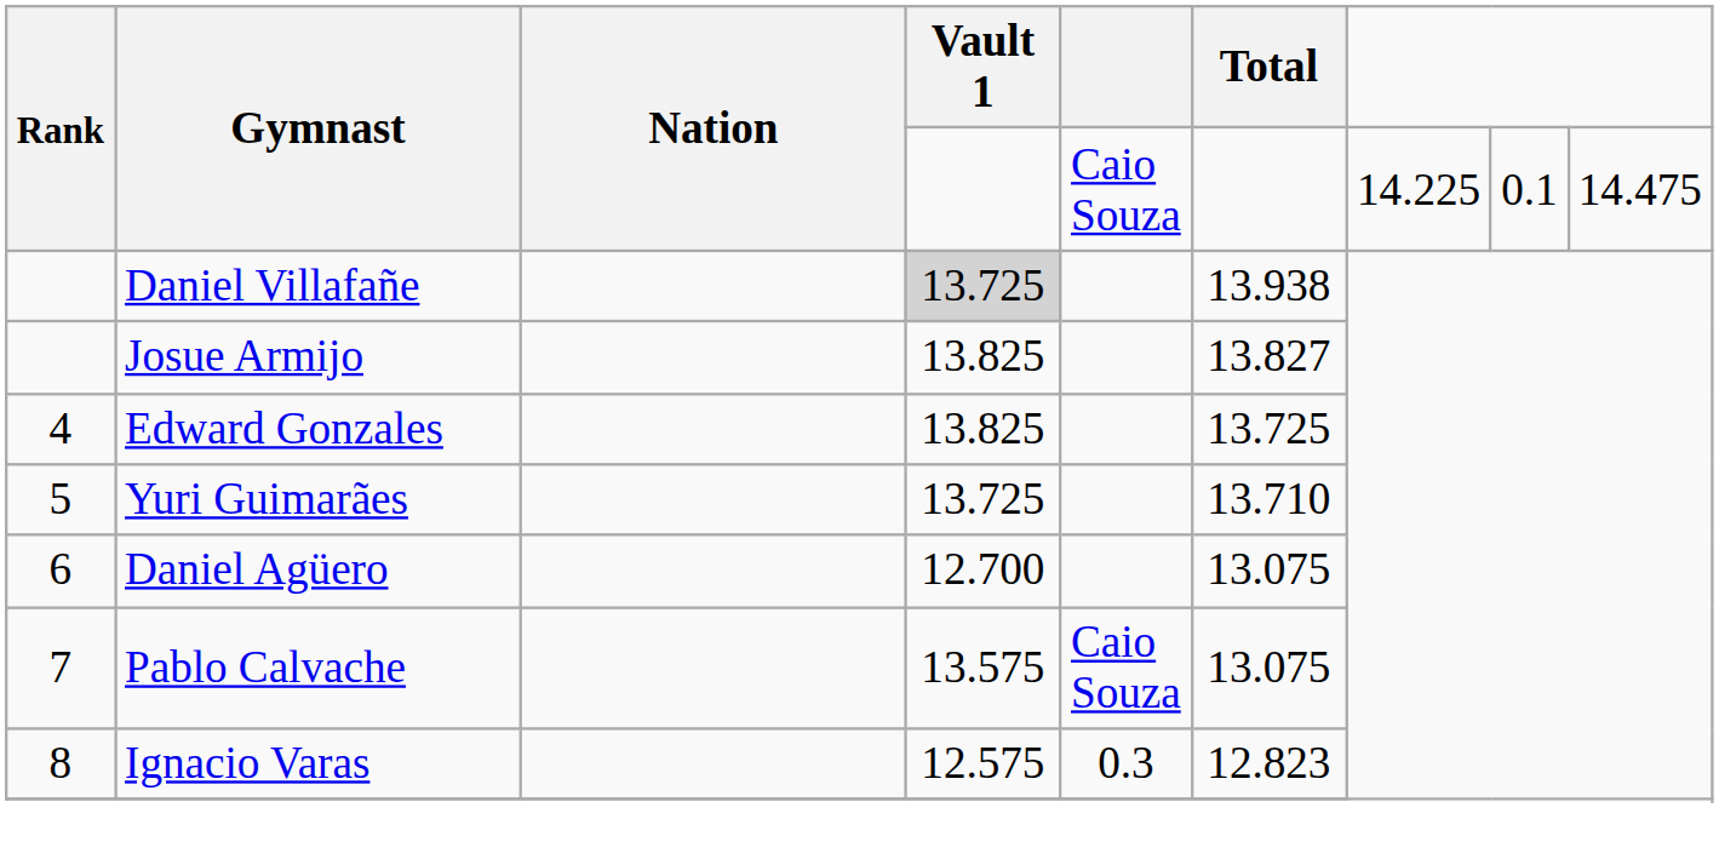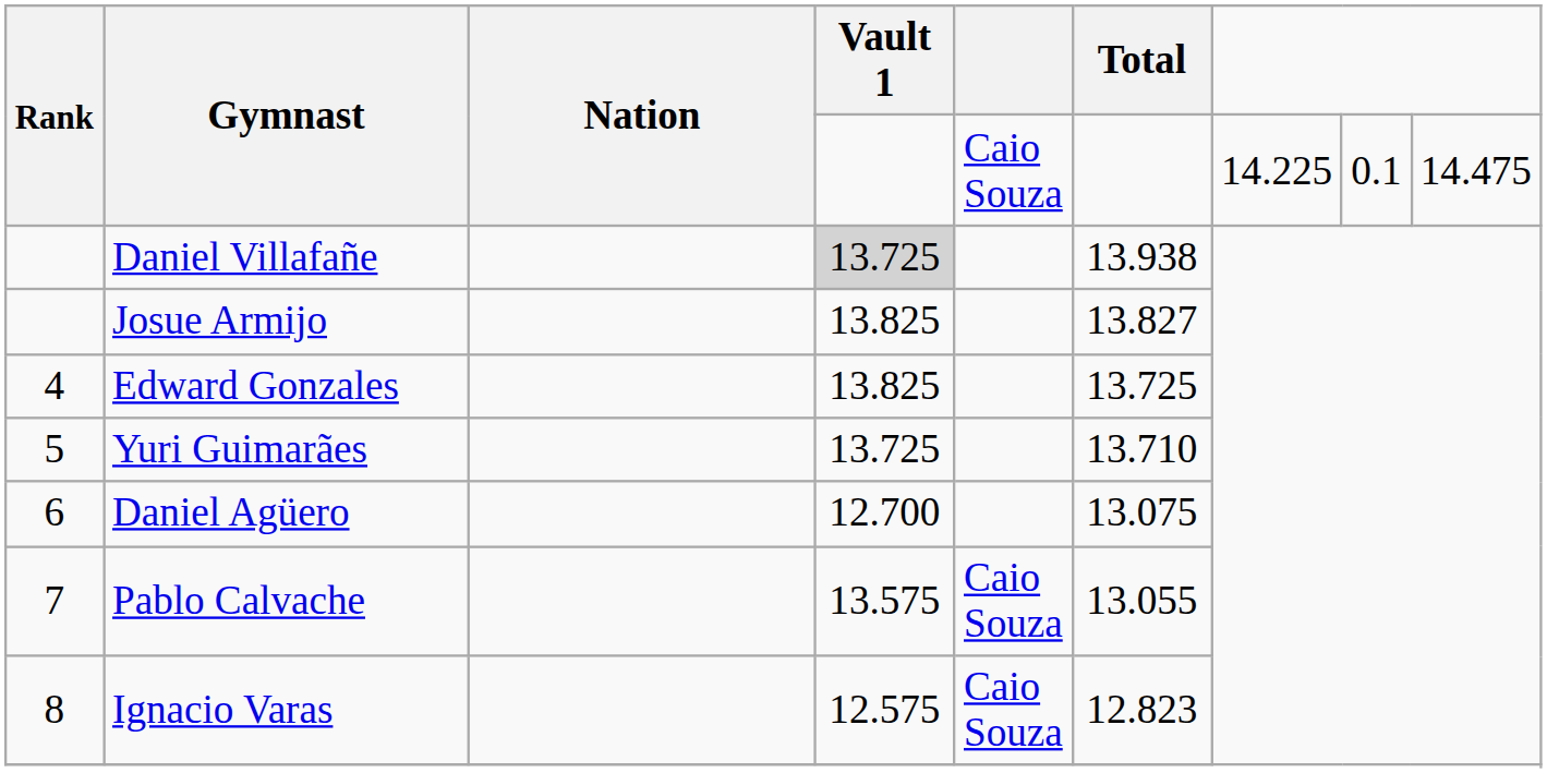Pablo Calvache | Total: 13.075 -> 13.055
Ignacio Varas | column 5: 0.3 -> Caio Souza
